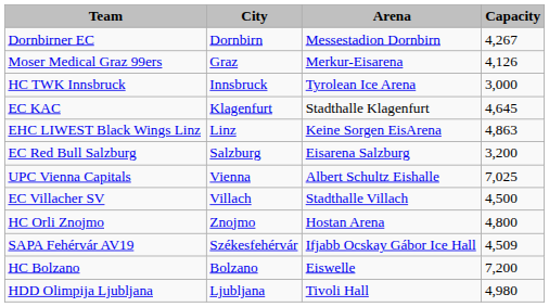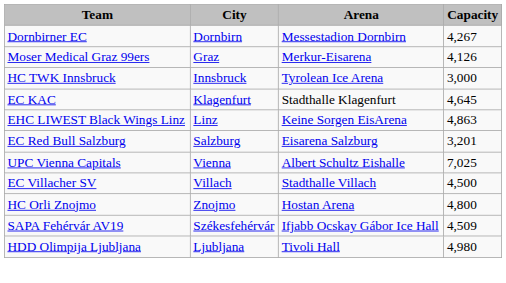EC Red Bull Salzburg | column 4: 3,200 -> 3,201
- row: HC Bolzano | Bolzano | Eiswelle | 7,200
